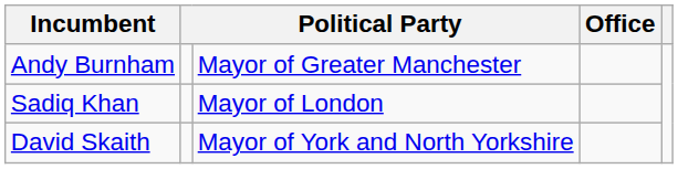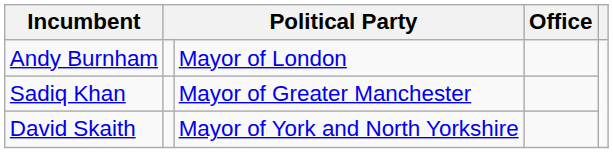Andy Burnham | column 3: Mayor of Greater Manchester -> Mayor of London
Sadiq Khan | column 3: Mayor of London -> Mayor of Greater Manchester
